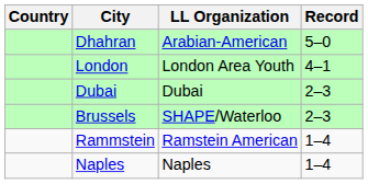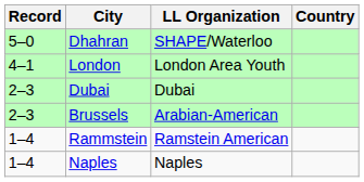columns swapped: Country <-> Record
Dhahran | LL Organization: Arabian-American -> SHAPE/Waterloo
Brussels | LL Organization: SHAPE/Waterloo -> Arabian-American
